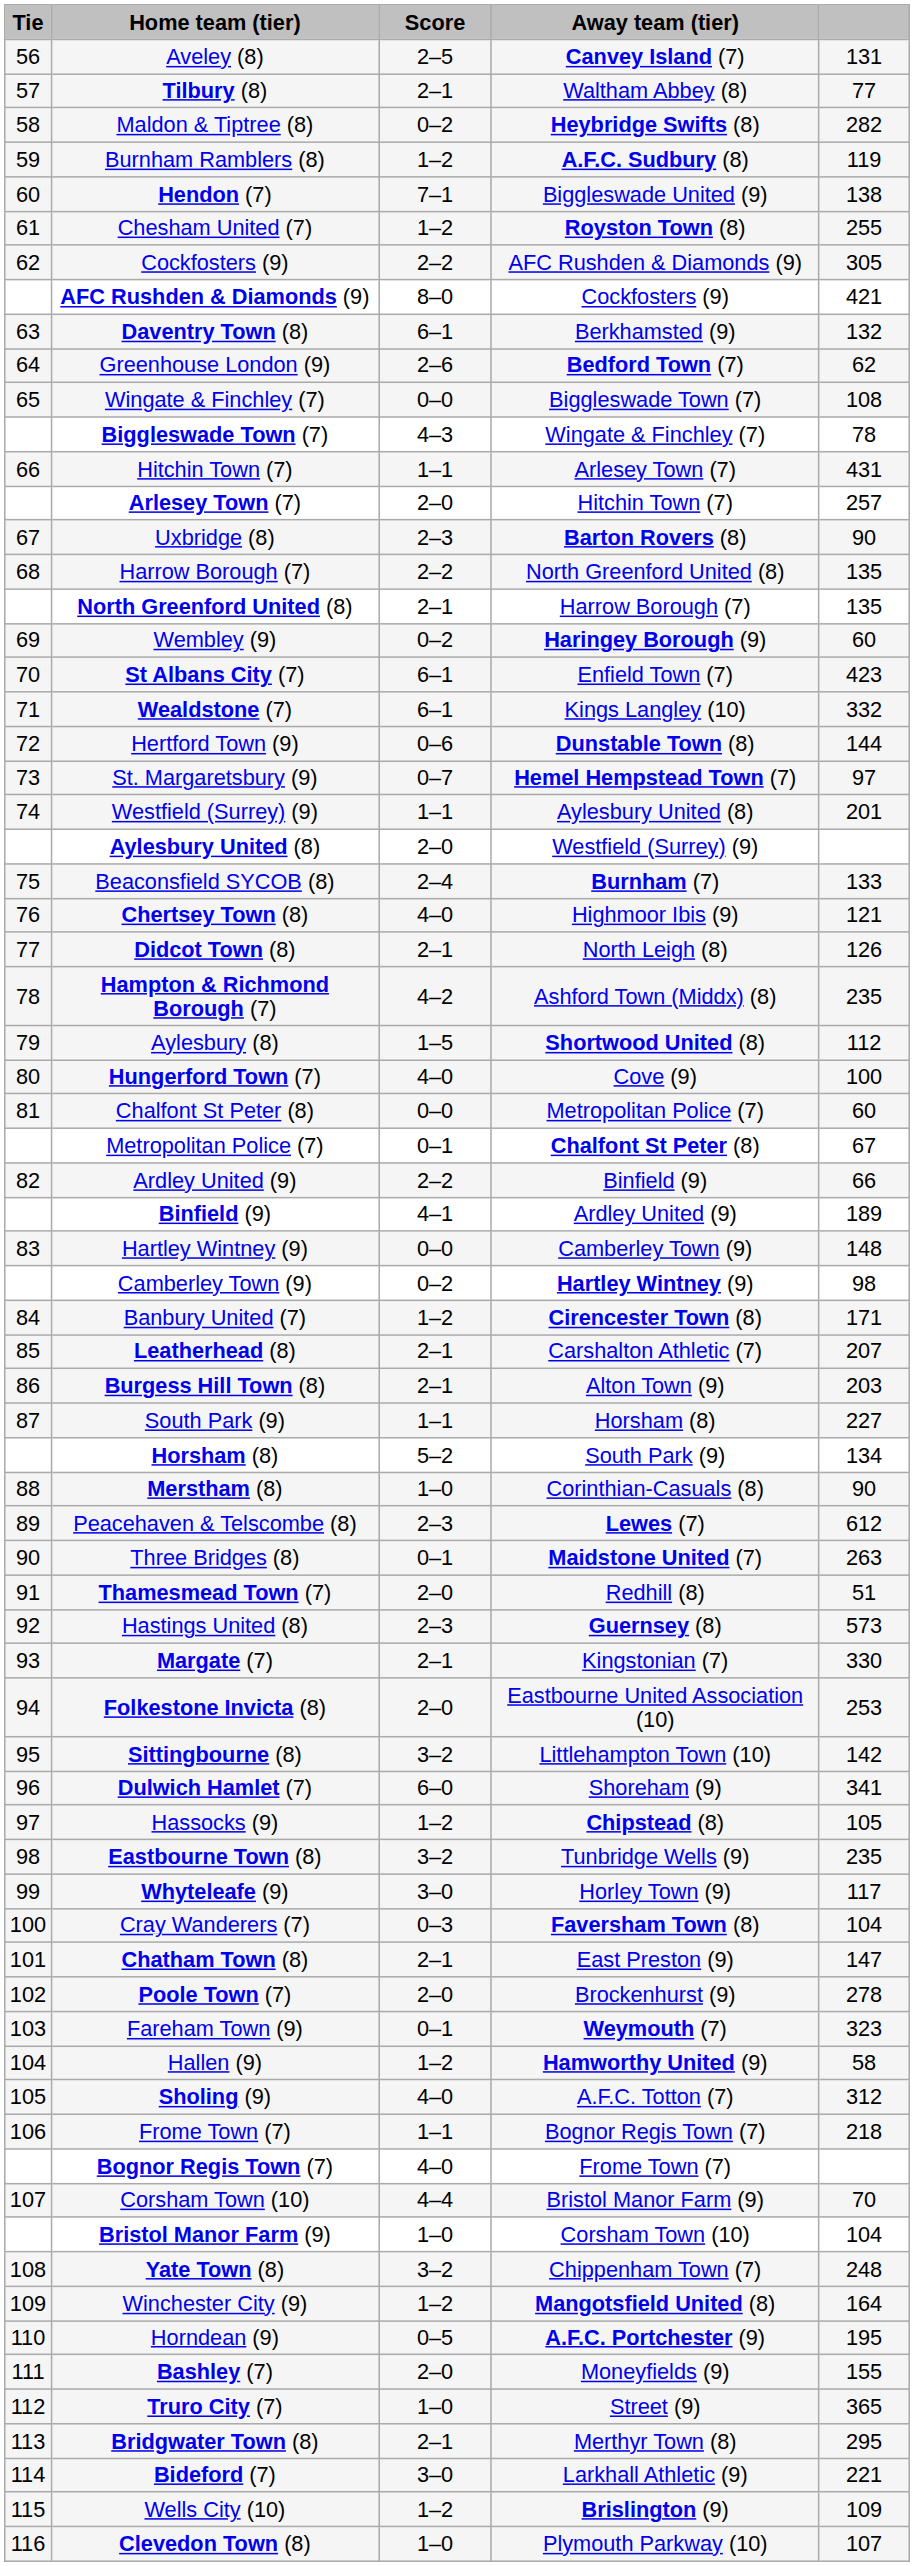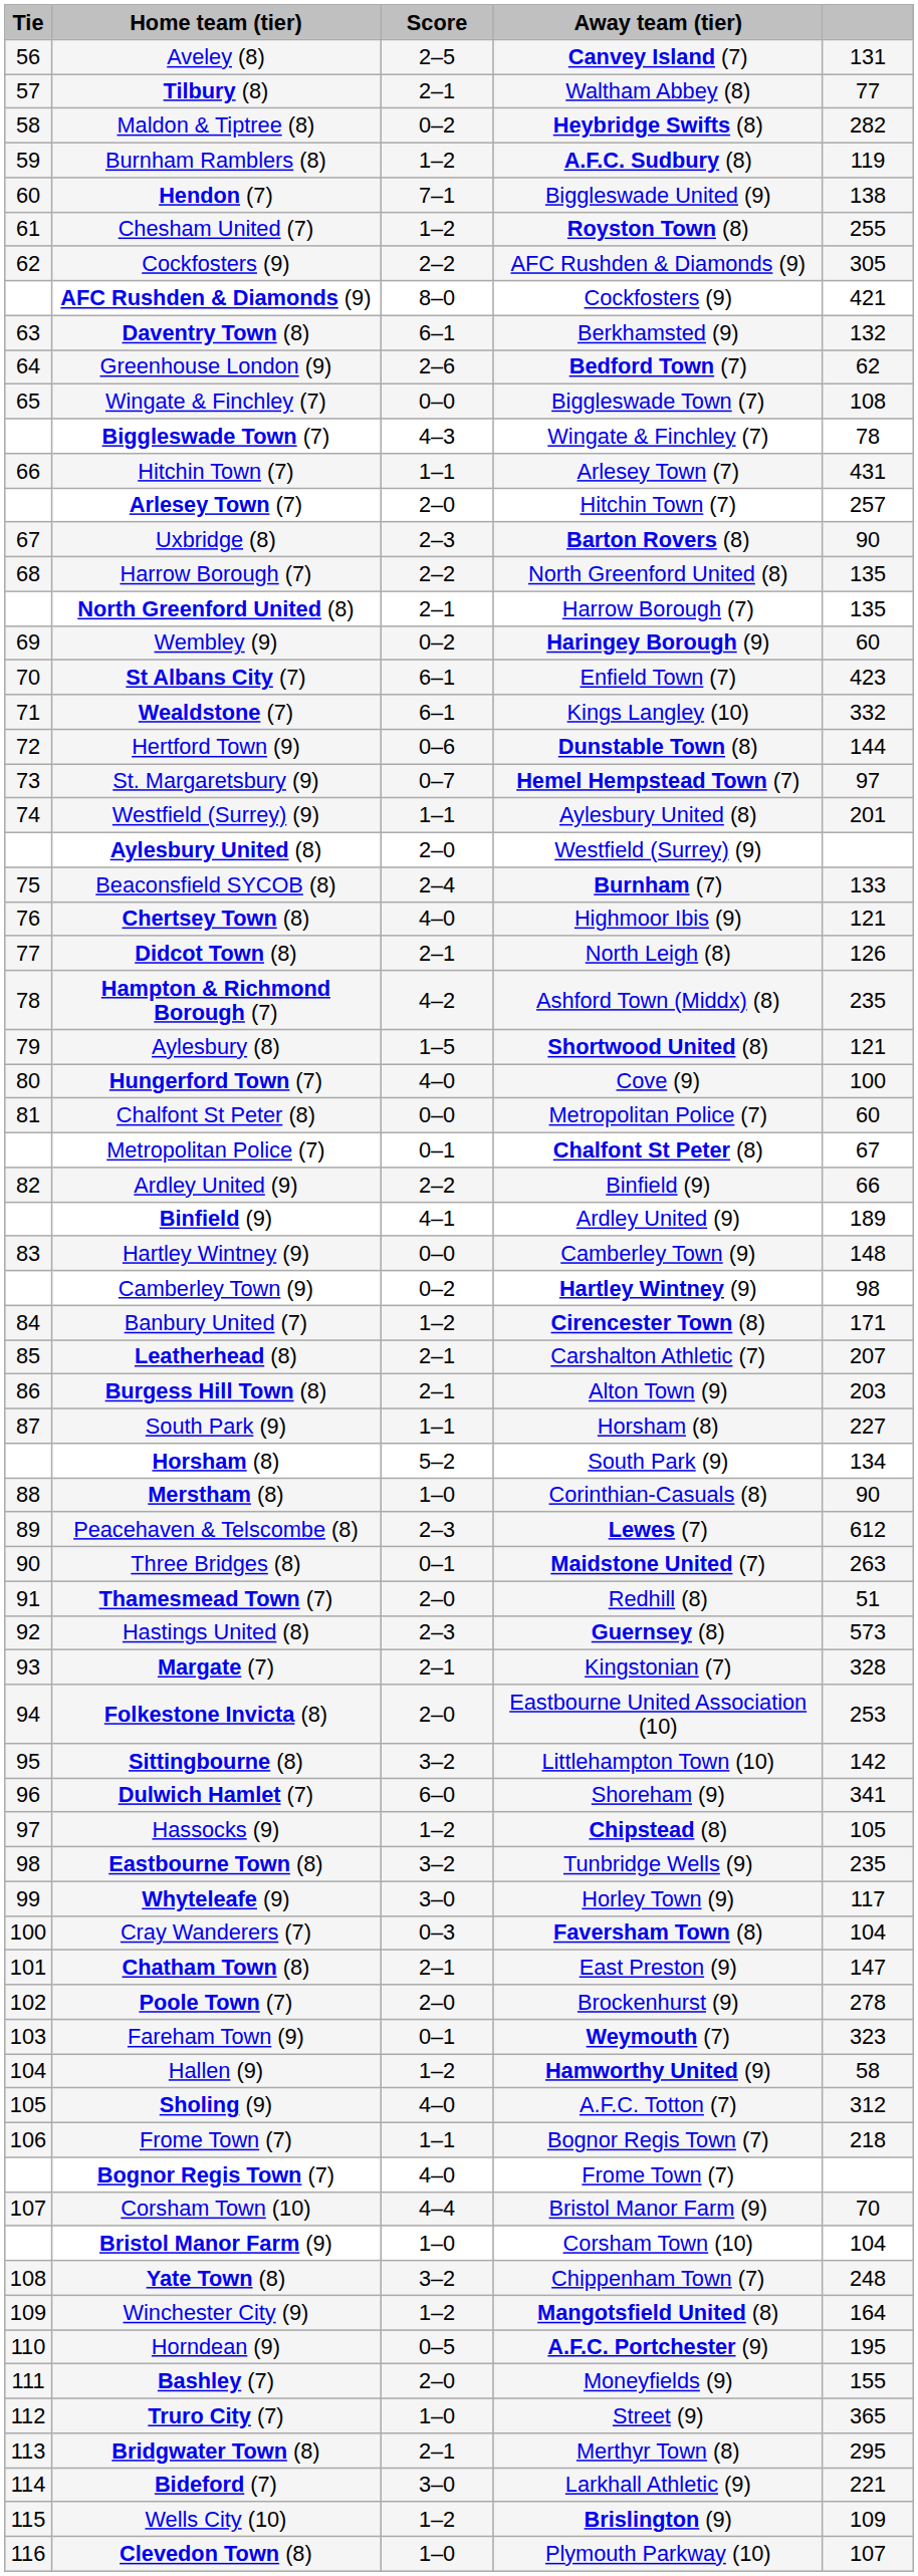Aylesbury (8) | column 5: 112 -> 121
Margate (7) | column 5: 330 -> 328
